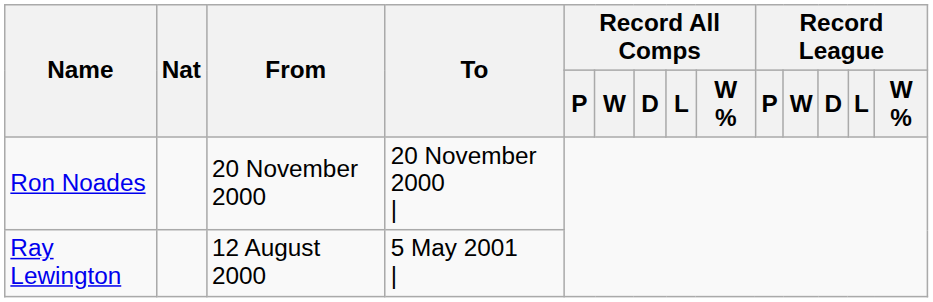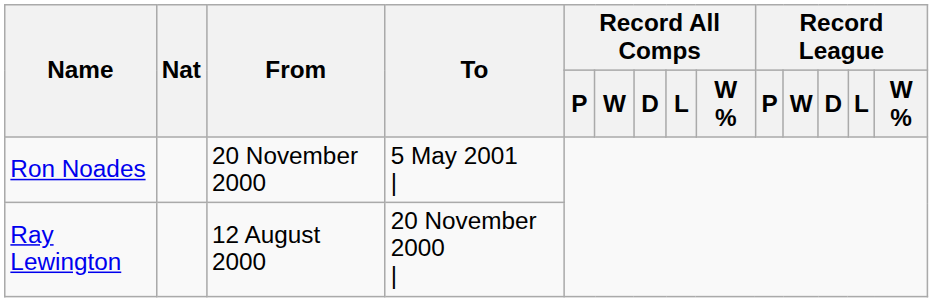Ron Noades | To: 20 November 2000 | -> 5 May 2001 |
Ray Lewington | To: 5 May 2001 | -> 20 November 2000 |
